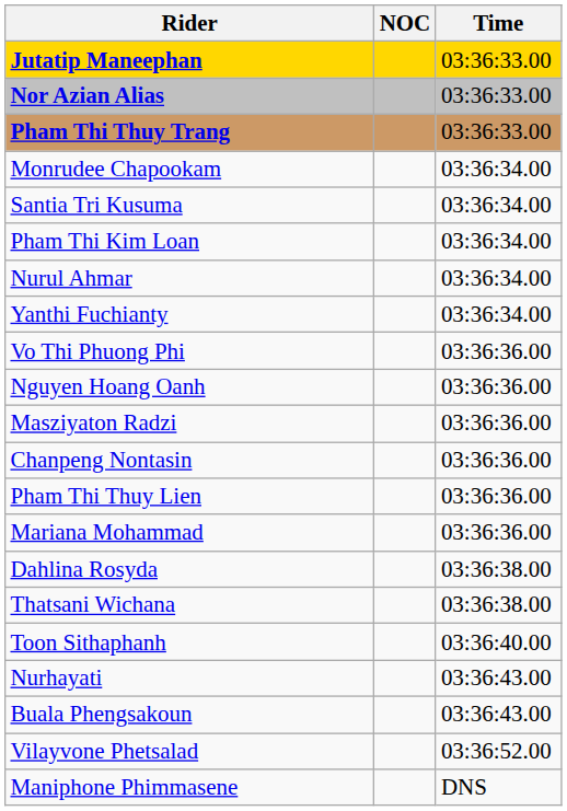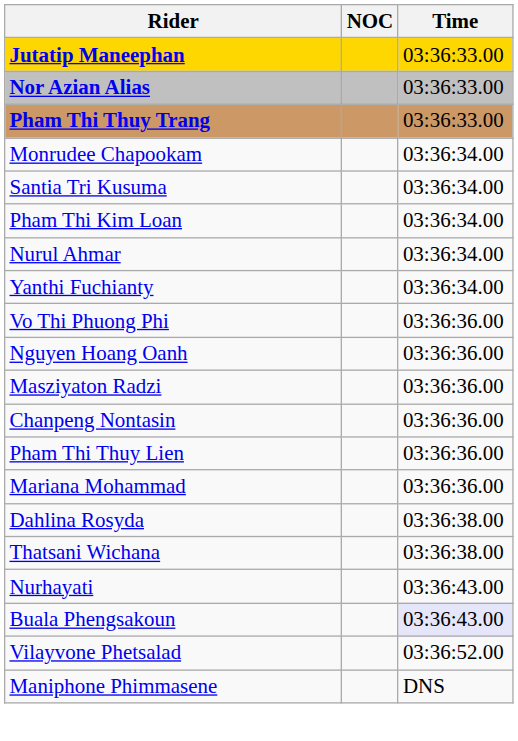- row: Toon Sithaphanh | 03:36:40.00
Buala Phengsakoun | Time: no background -> lavender background
